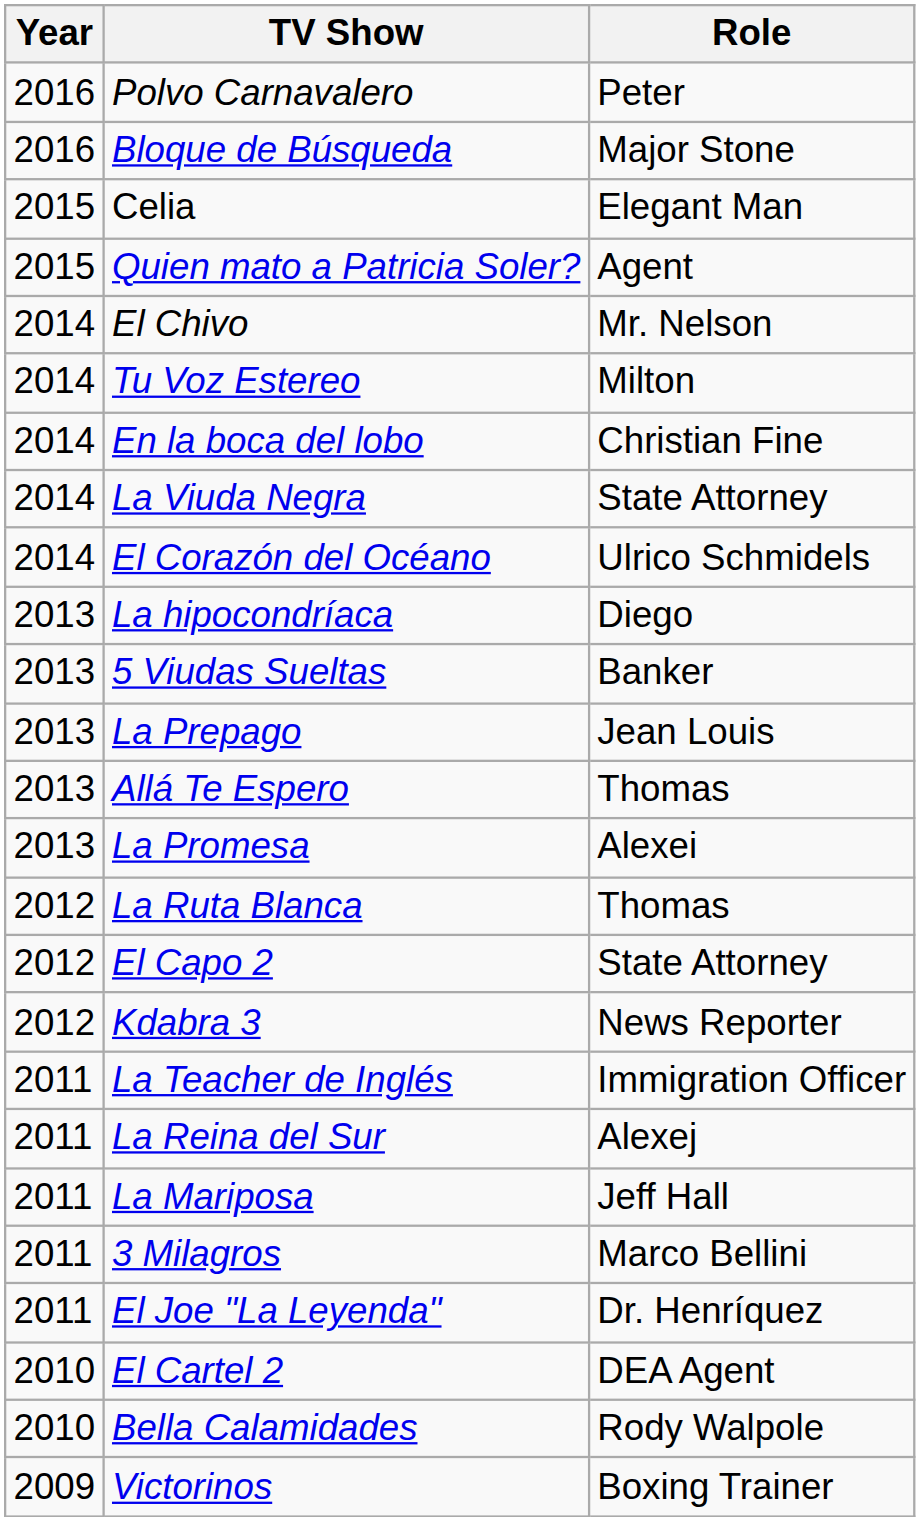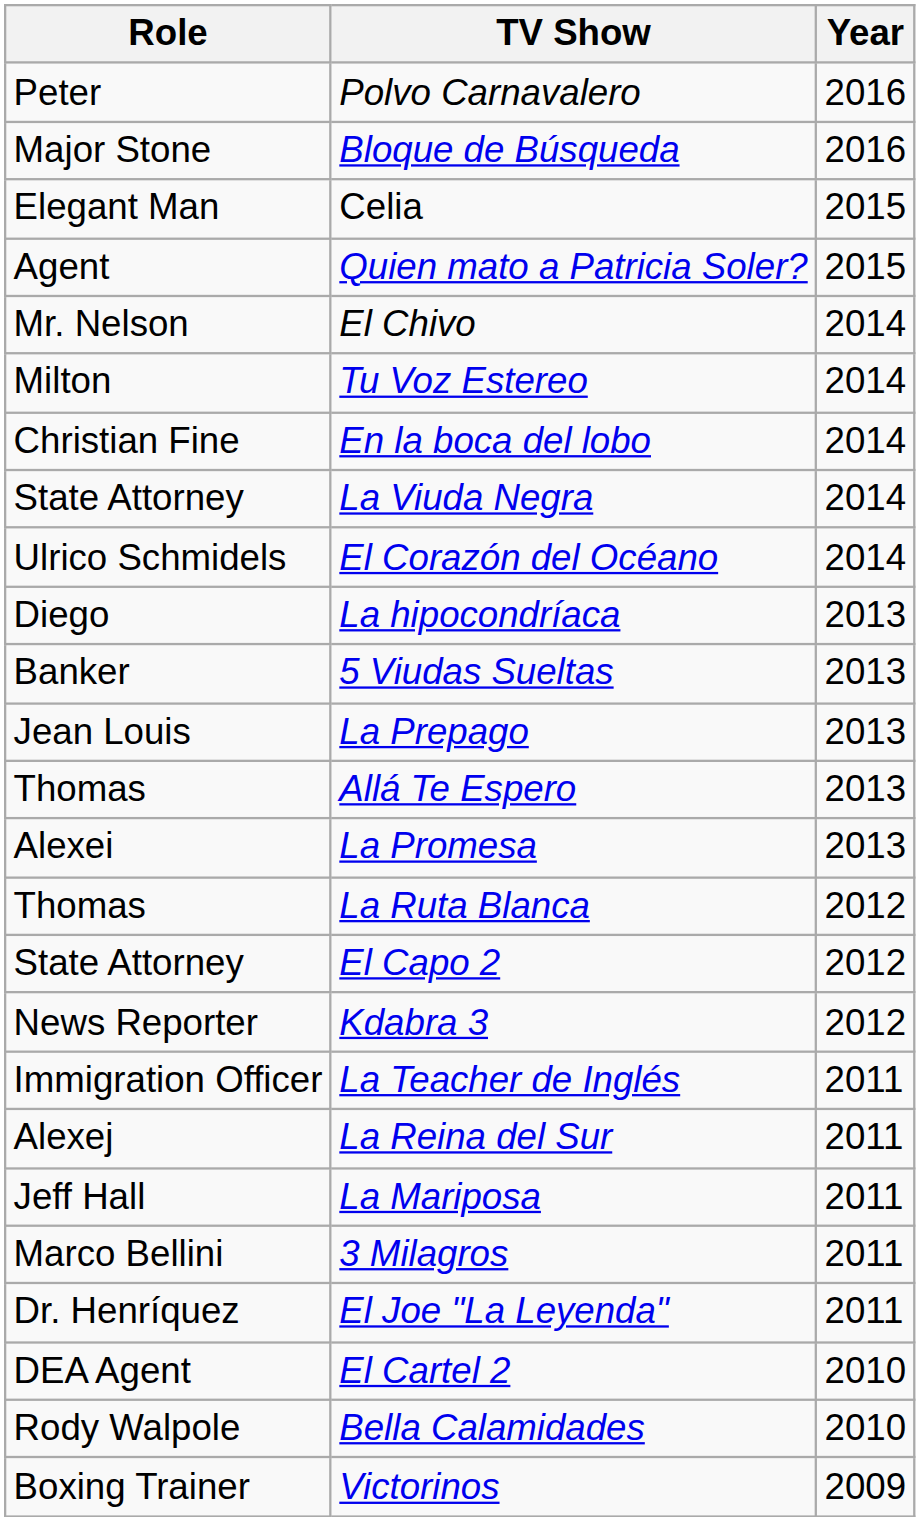columns swapped: Year <-> Role
